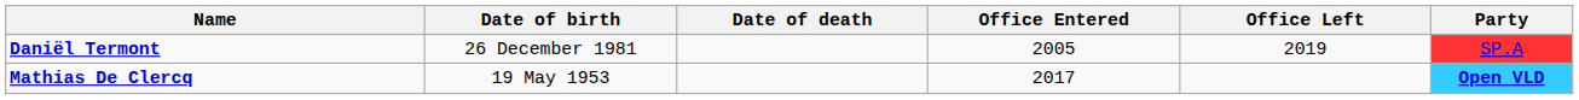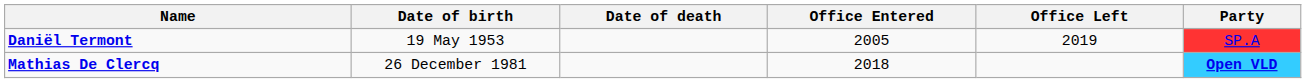Daniël Termont | Date of birth: 26 December 1981 -> 19 May 1953
Mathias De Clercq | Date of birth: 19 May 1953 -> 26 December 1981
Mathias De Clercq | Office Entered: 2017 -> 2018
